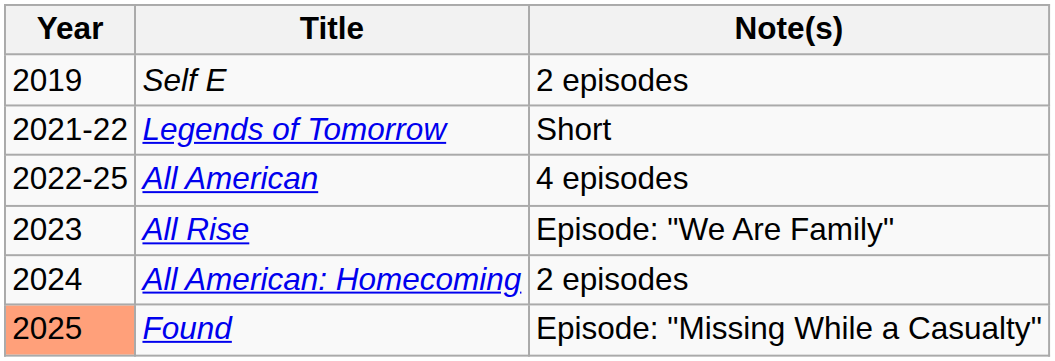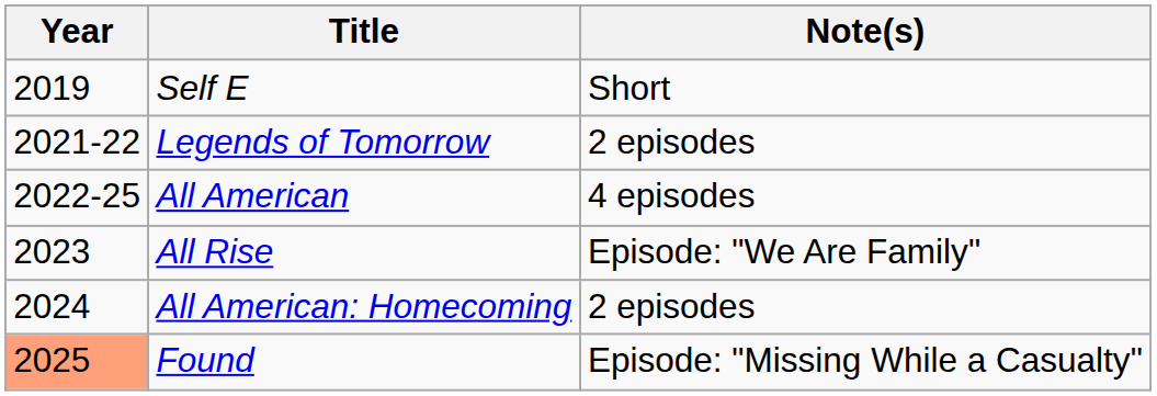Self E | Note(s): 2 episodes -> Short
Legends of Tomorrow | Note(s): Short -> 2 episodes
